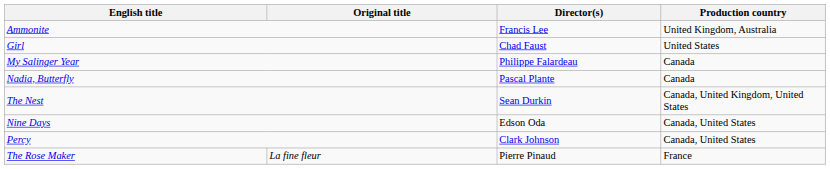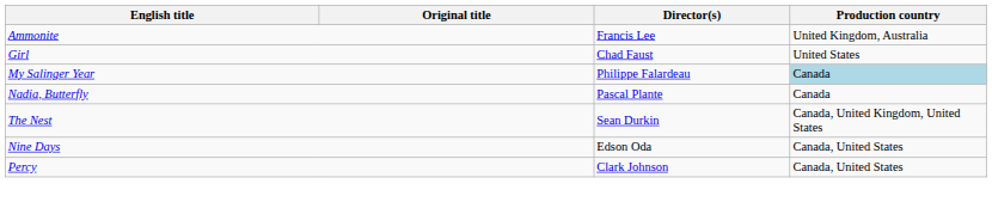My Salinger Year | Production country: no background -> lightblue background
- row: The Rose Maker | La fine fleur | Pierre Pinaud | France
